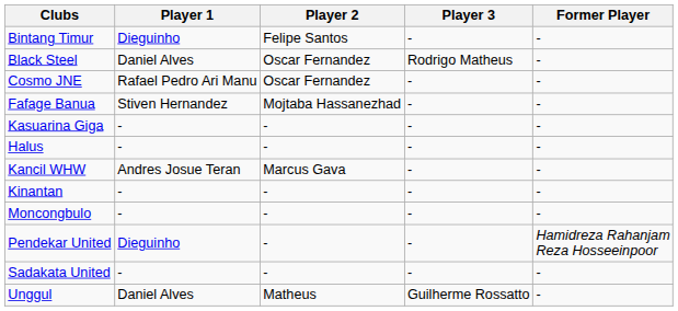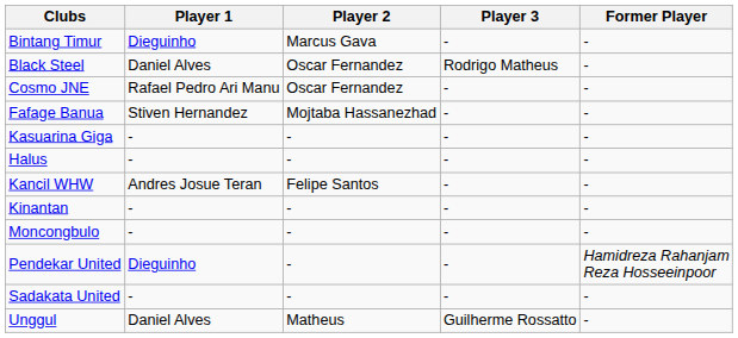Bintang Timur | Player 2: Felipe Santos -> Marcus Gava
Kancil WHW | Player 2: Marcus Gava -> Felipe Santos
